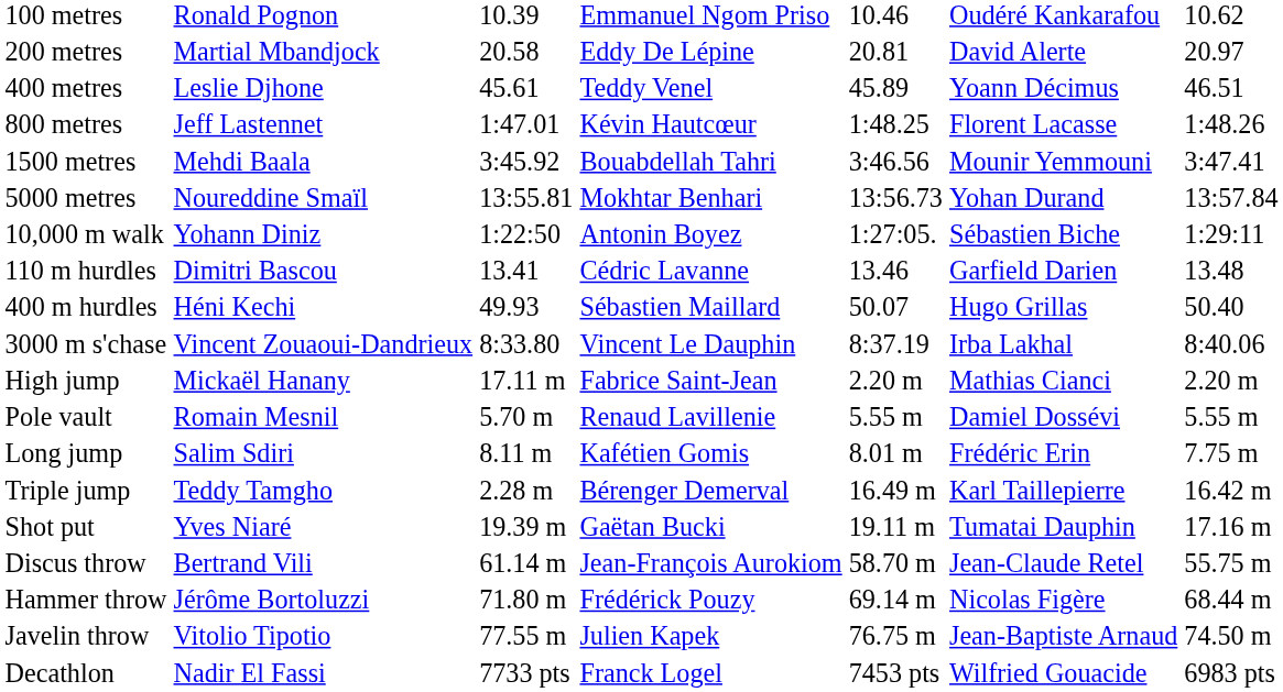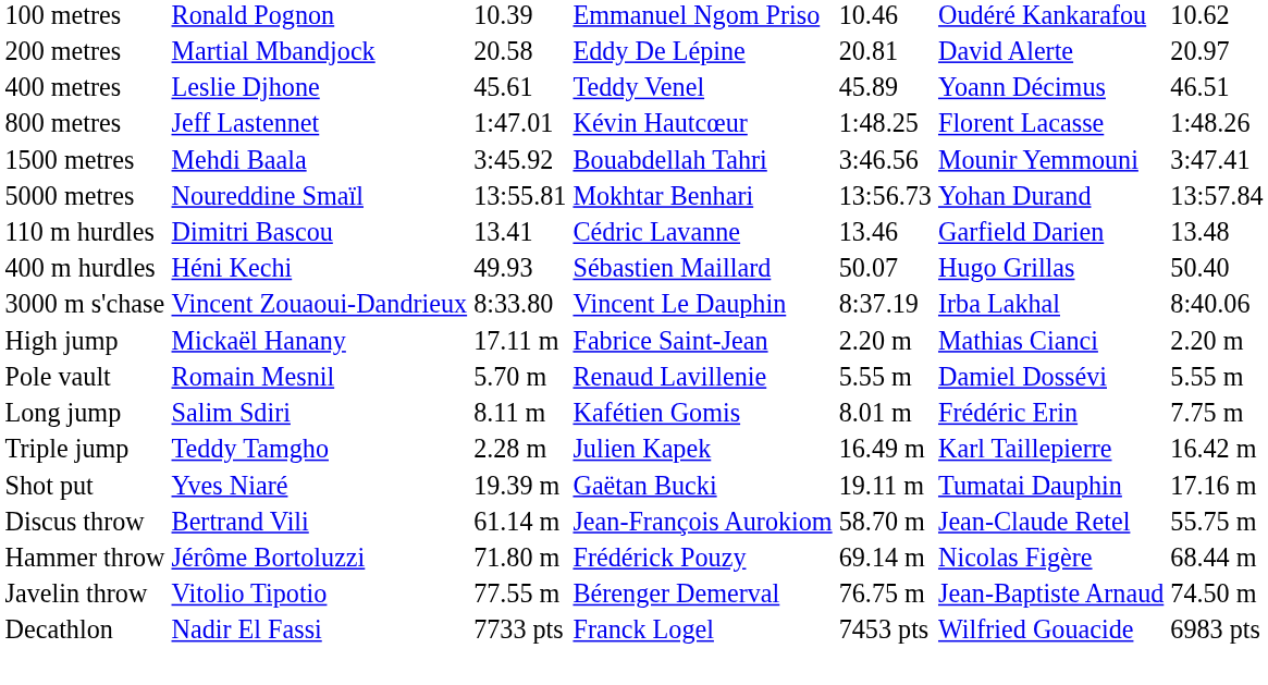- row: 10,000 m walk | Yohann Diniz | 1:22:50 | Antonin Boyez | 1:27:05. | Sébastien Biche | 1:29:11
Triple jump | column 4: Bérenger Demerval -> Julien Kapek
Javelin throw | column 4: Julien Kapek -> Bérenger Demerval
